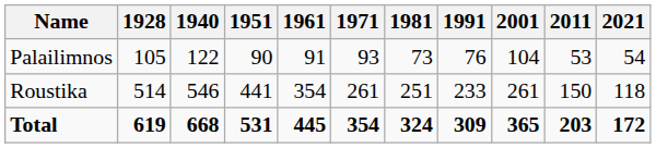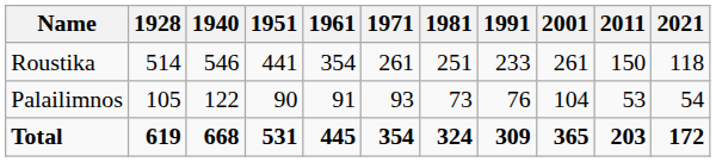rows swapped: Roustika <-> Palailimnos
